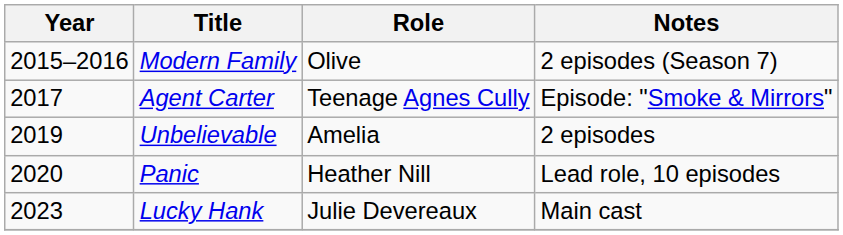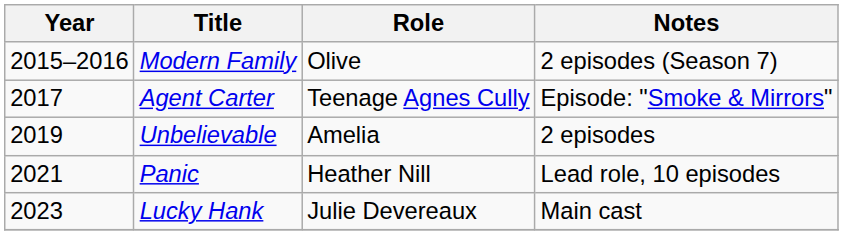Panic | Year: 2020 -> 2021
